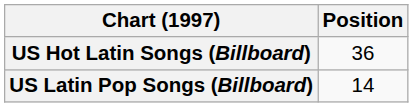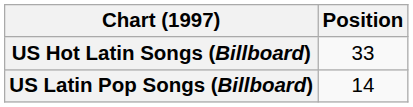US Hot Latin Songs (Billboard) | Position: 36 -> 33
